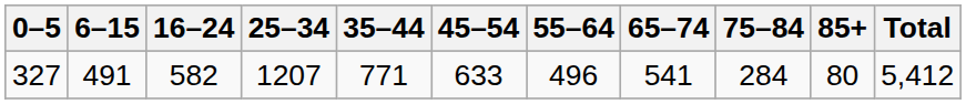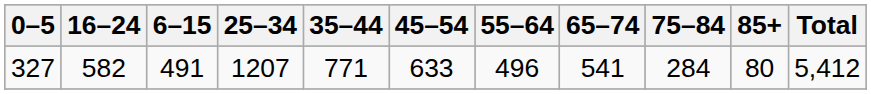columns swapped: 6–15 <-> 16–24
